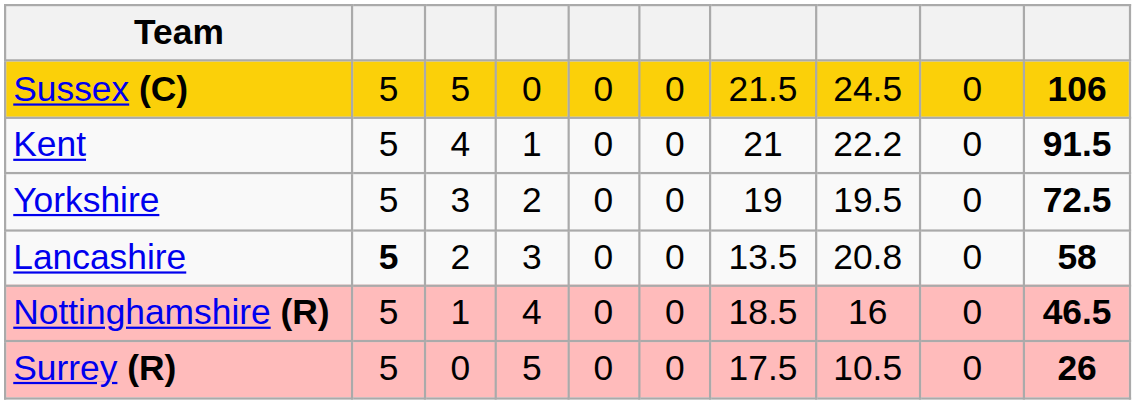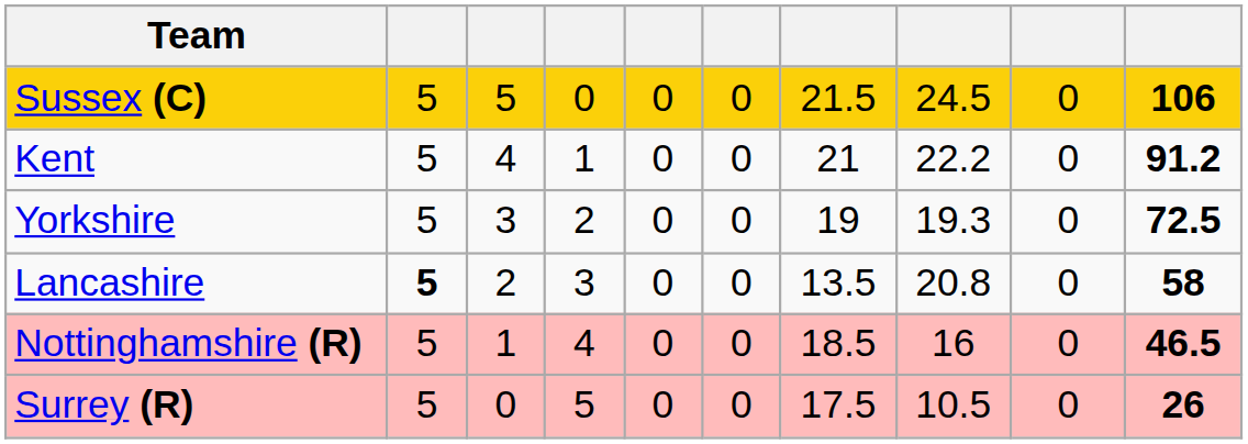Kent | column 10: 91.5 -> 91.2
Yorkshire | column 8: 19.5 -> 19.3
